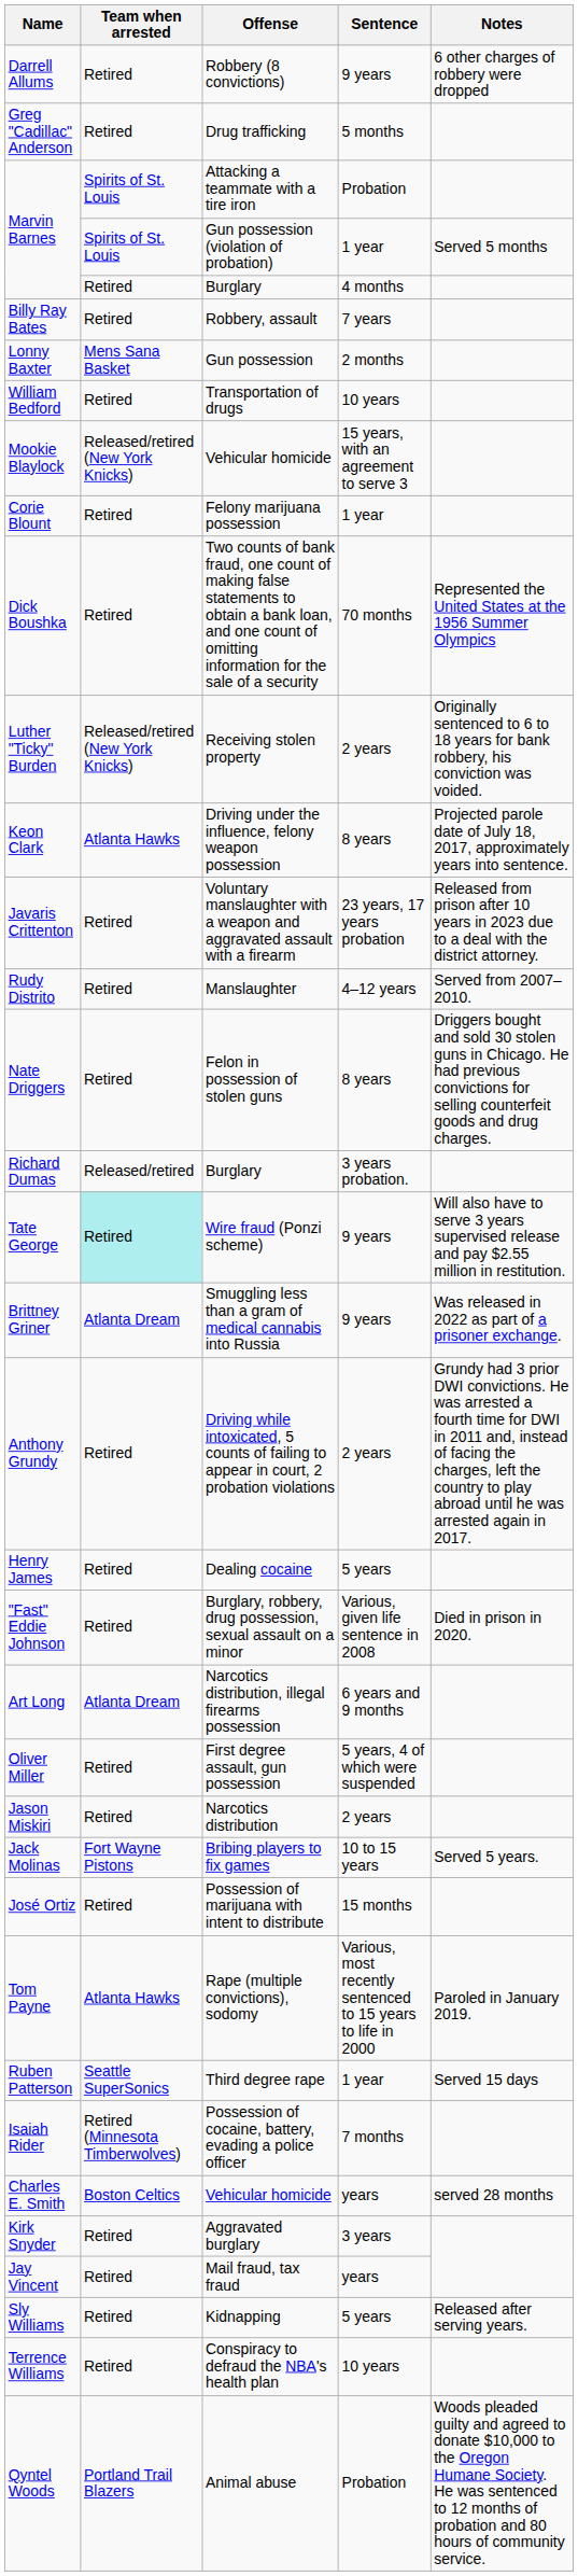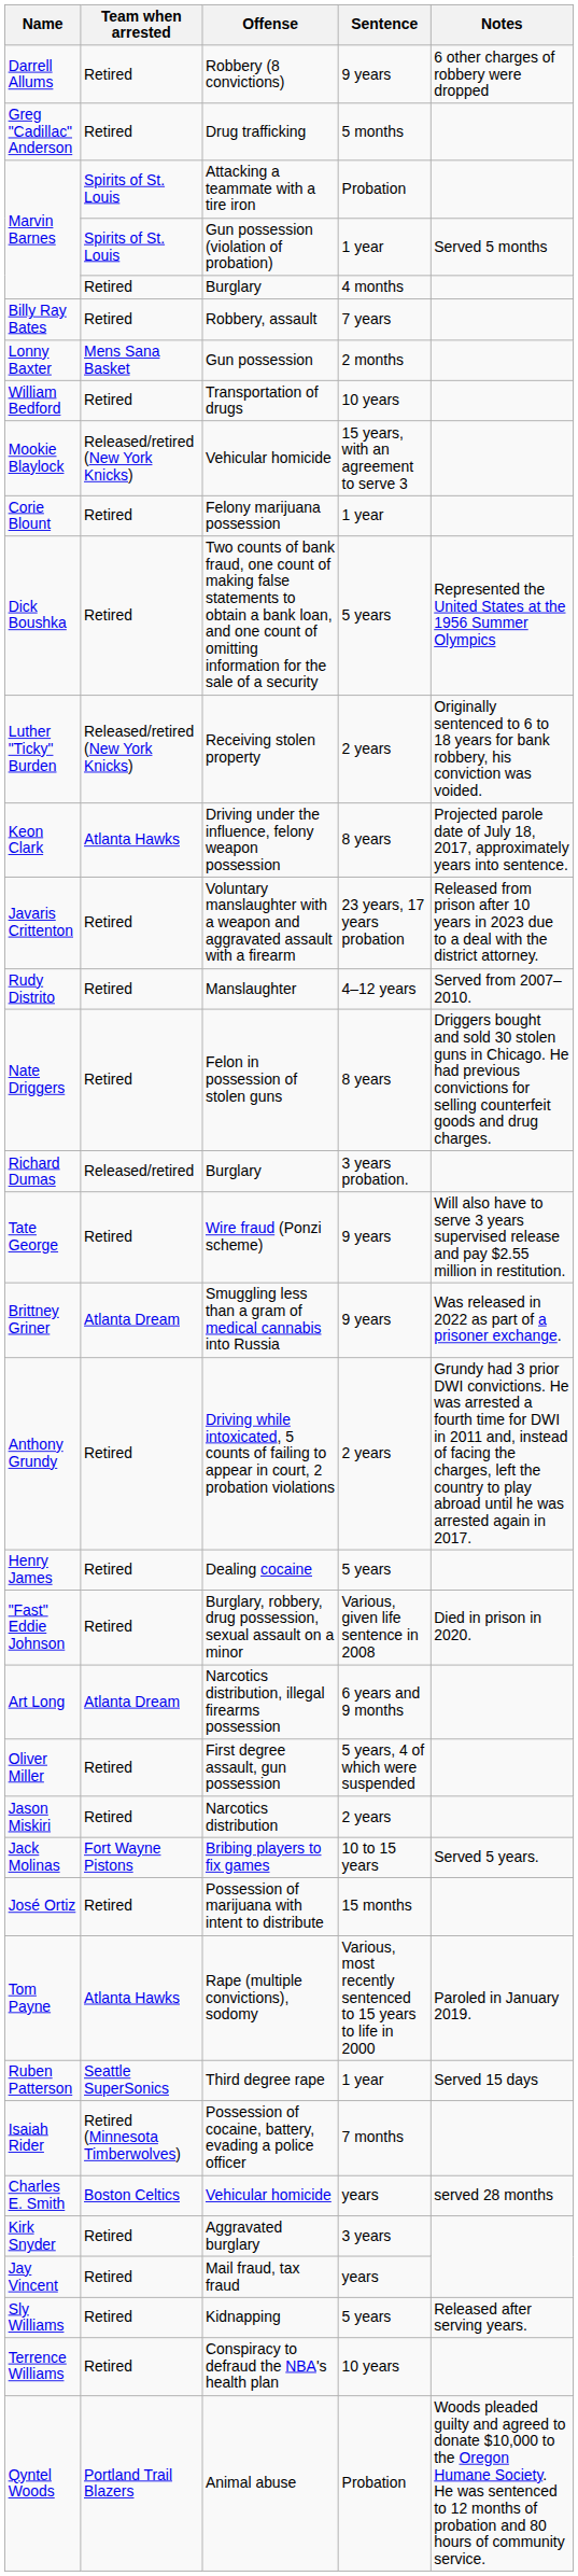Dick Boushka | Sentence: 70 months -> 5 years
Tate George | Team when arrested: paleturquoise background -> no background
